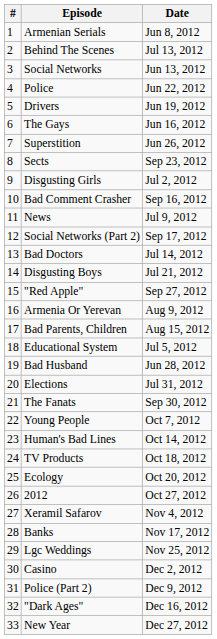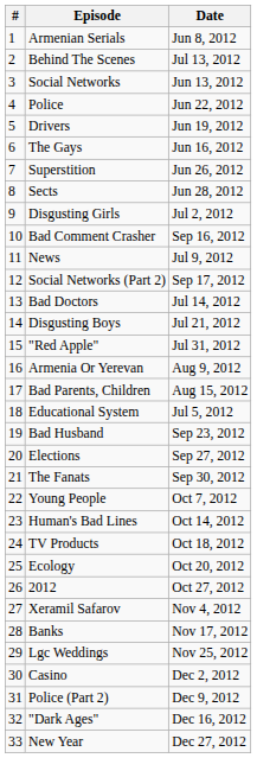Sects | Date: Sep 23, 2012 -> Jun 28, 2012
"Red Apple" | Date: Sep 27, 2012 -> Jul 31, 2012
Bad Husband | Date: Jun 28, 2012 -> Sep 23, 2012
Elections | Date: Jul 31, 2012 -> Sep 27, 2012
